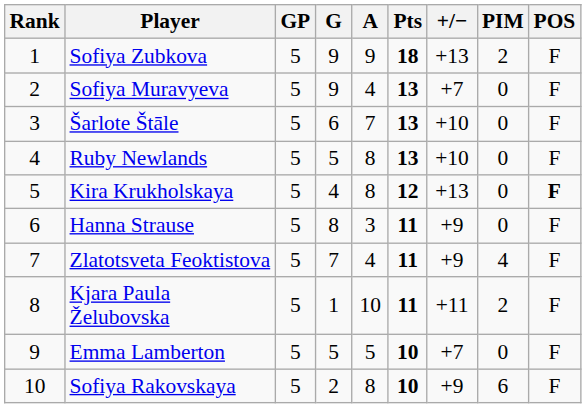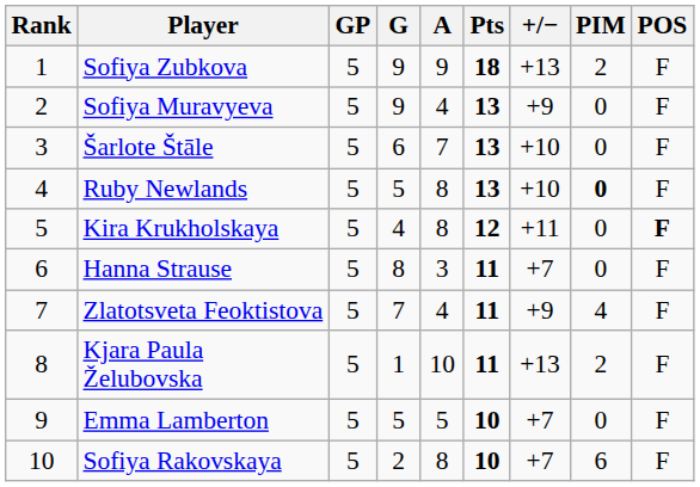Sofiya Muravyeva | +/−: +7 -> +9
Ruby Newlands | PIM: normal -> bold
Kira Krukholskaya | +/−: +13 -> +11
Hanna Strause | +/−: +9 -> +7
Kjara Paula Želubovska | +/−: +11 -> +13
Sofiya Rakovskaya | +/−: +9 -> +7
